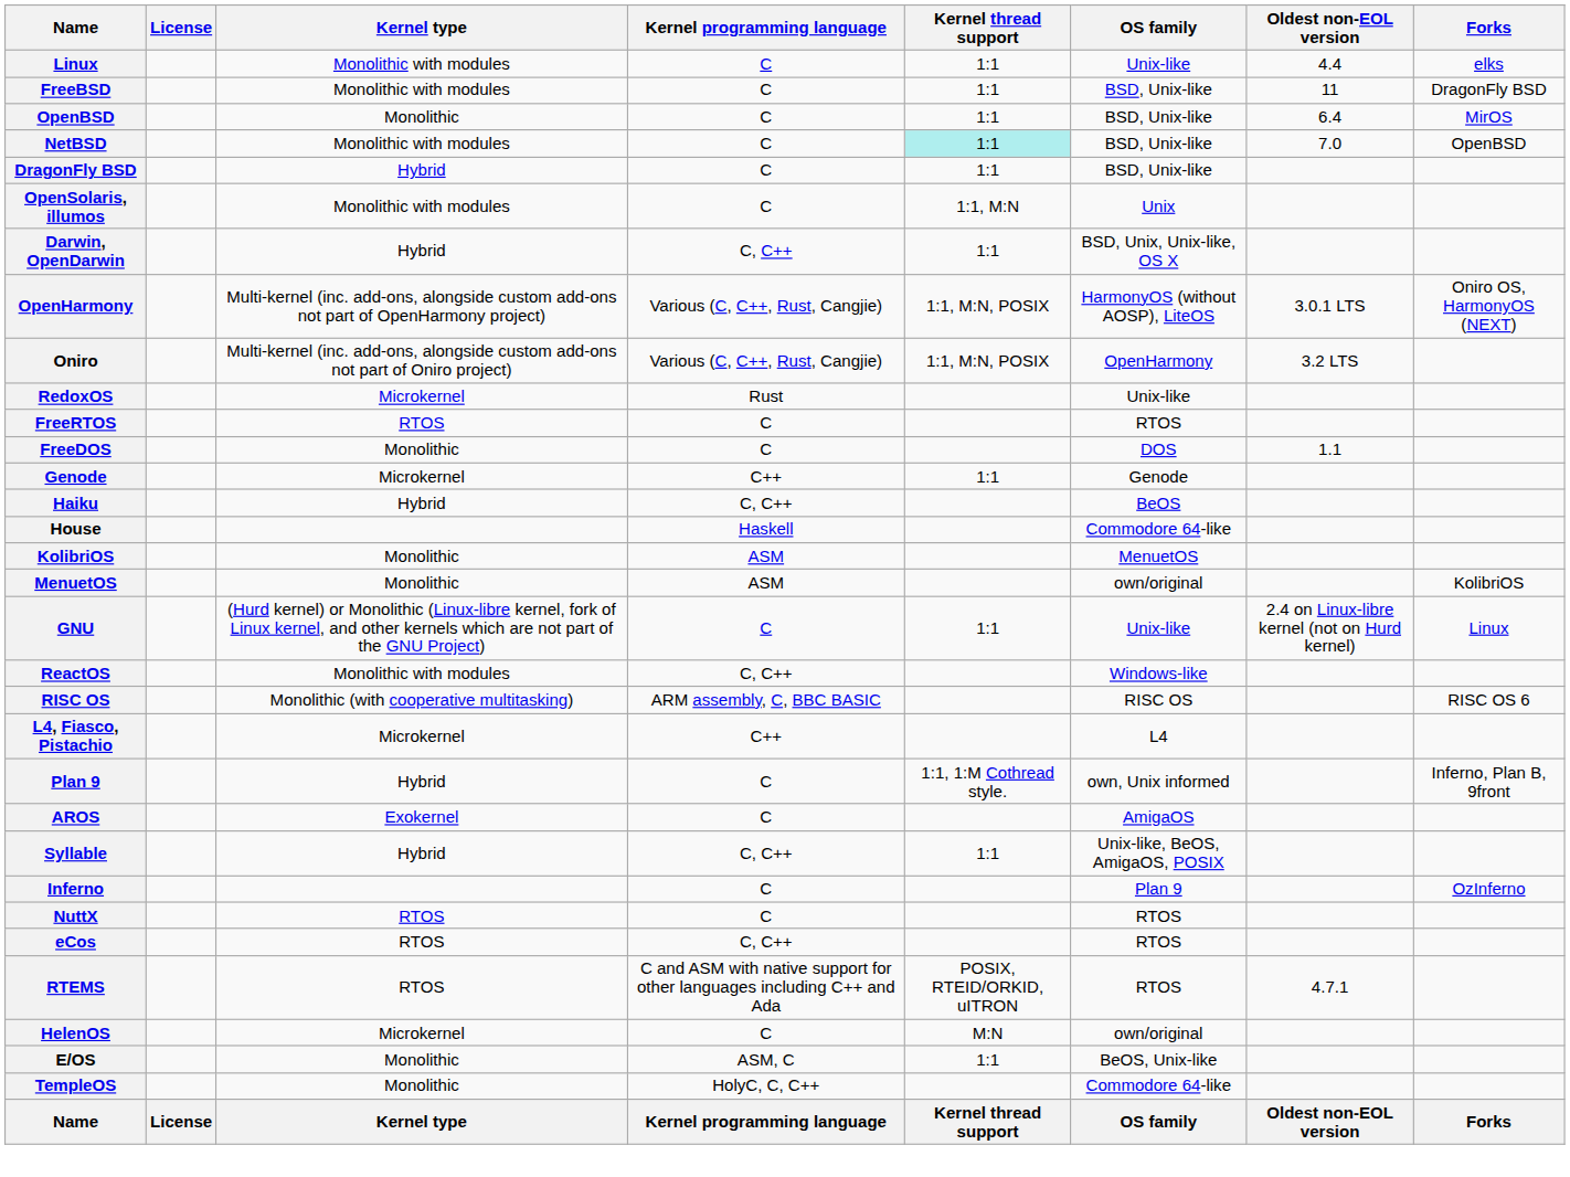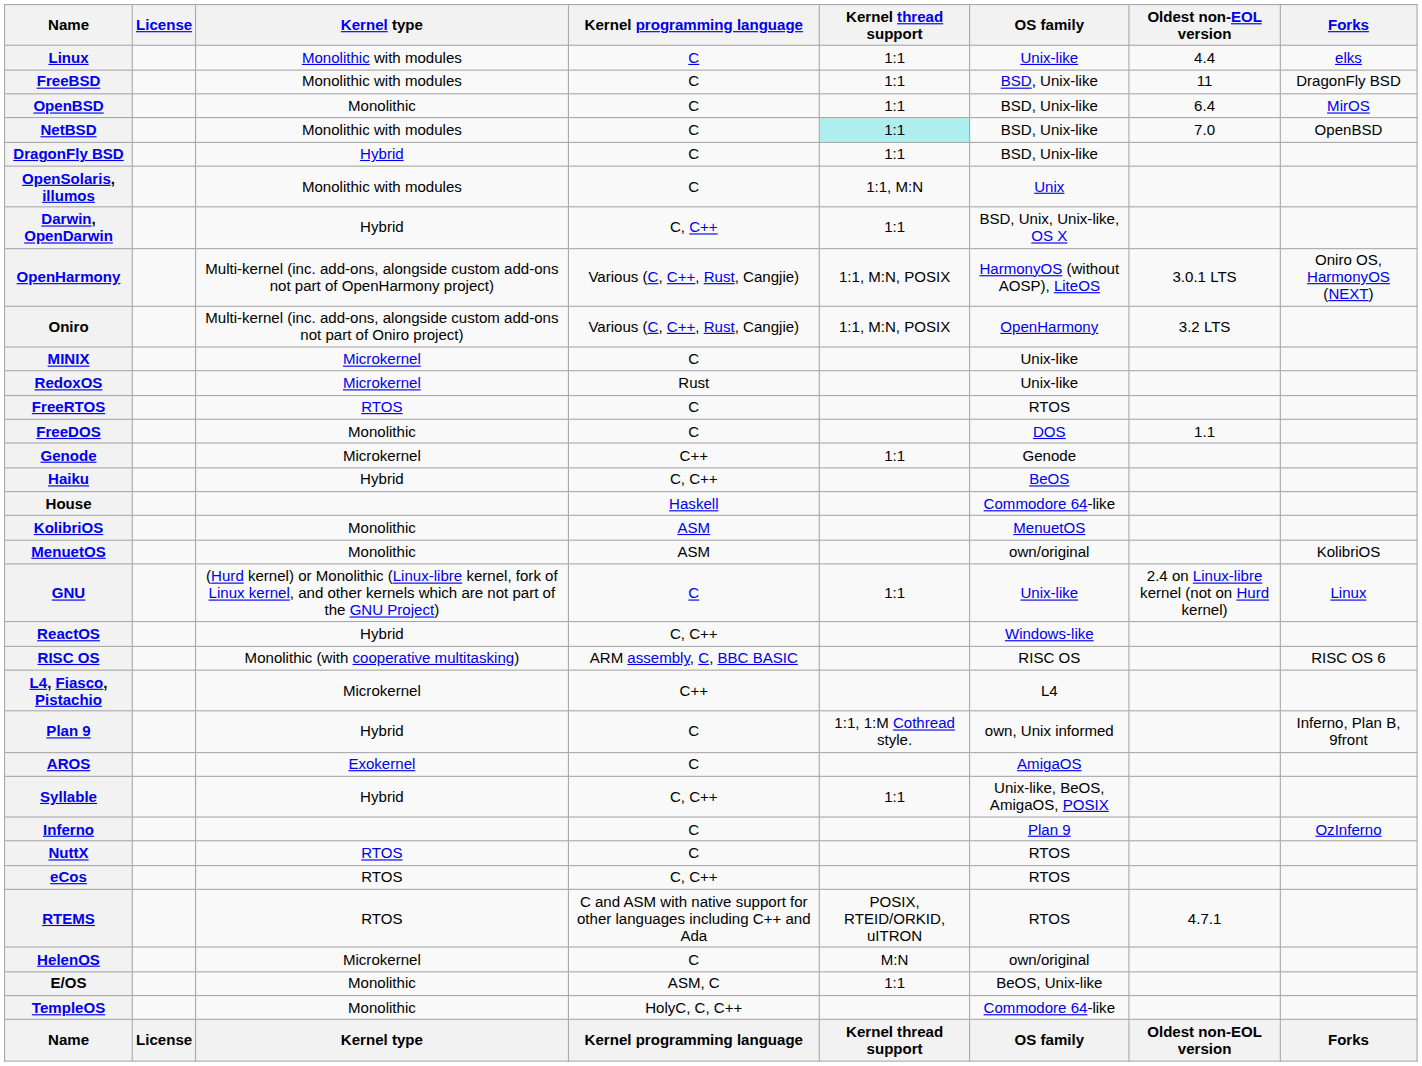+ row: MINIX | Microkernel | C | Unix-like
ReactOS | Kernel type: Monolithic with modules -> Hybrid
